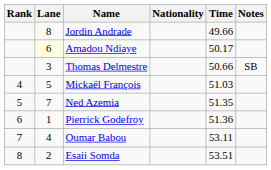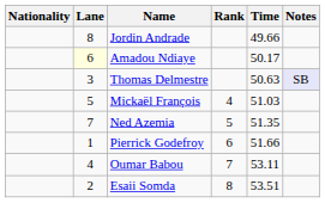columns swapped: Rank <-> Nationality
Thomas Delmestre | Time: 50.66 -> 50.63
Thomas Delmestre | Notes: no background -> lavender background
Pierrick Godefroy | Time: 51.36 -> 51.66
